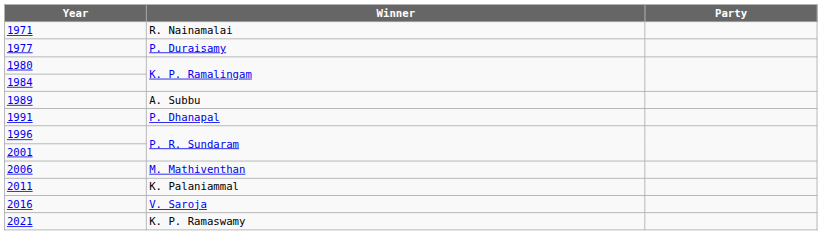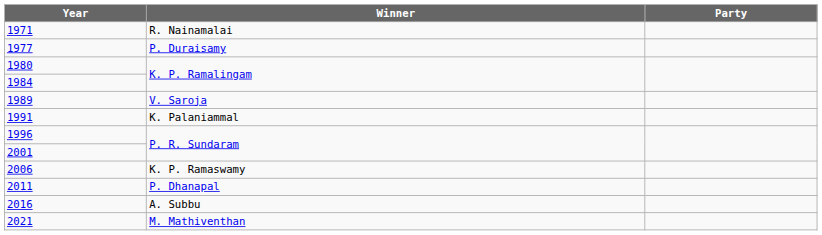1989 | Winner: A. Subbu -> V. Saroja
1991 | Winner: P. Dhanapal -> K. Palaniammal
2006 | Winner: M. Mathiventhan -> K. P. Ramaswamy
2011 | Winner: K. Palaniammal -> P. Dhanapal
2016 | Winner: V. Saroja -> A. Subbu
2021 | Winner: K. P. Ramaswamy -> M. Mathiventhan
